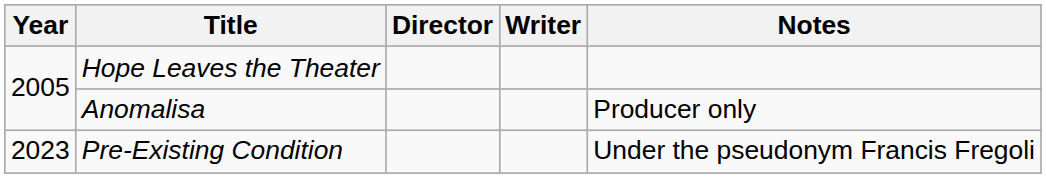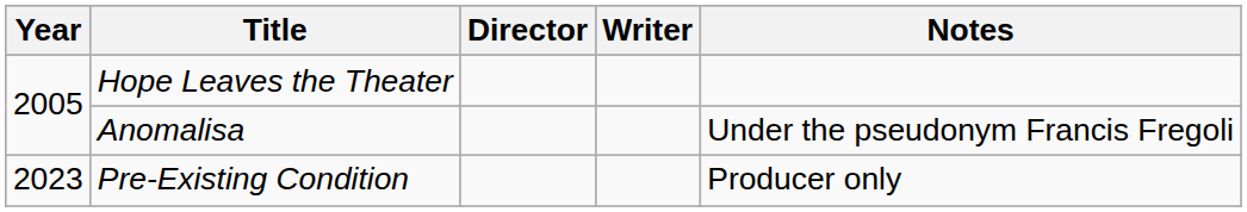Anomalisa | Notes: Producer only -> Under the pseudonym Francis Fregoli
Pre-Existing Condition | Notes: Under the pseudonym Francis Fregoli -> Producer only
